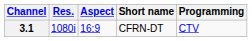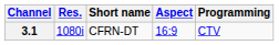columns swapped: Aspect <-> Short name
